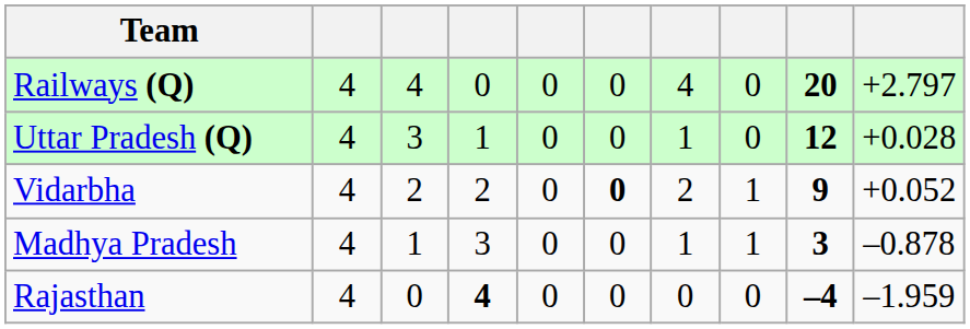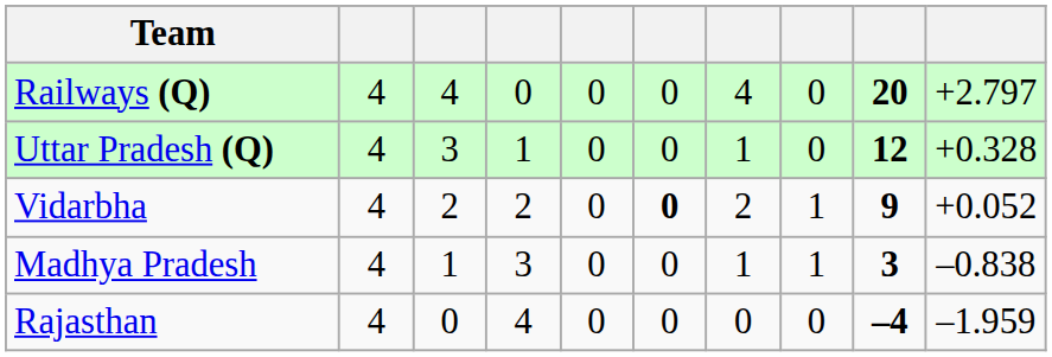Uttar Pradesh (Q) | column 10: +0.028 -> +0.328
Madhya Pradesh | column 10: –0.878 -> –0.838
Rajasthan | column 4: bold -> normal
